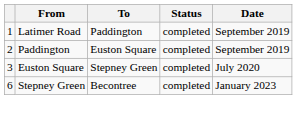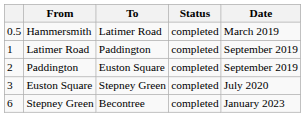+ row: 0.5 | Hammersmith | Latimer Road | completed | March 2019
